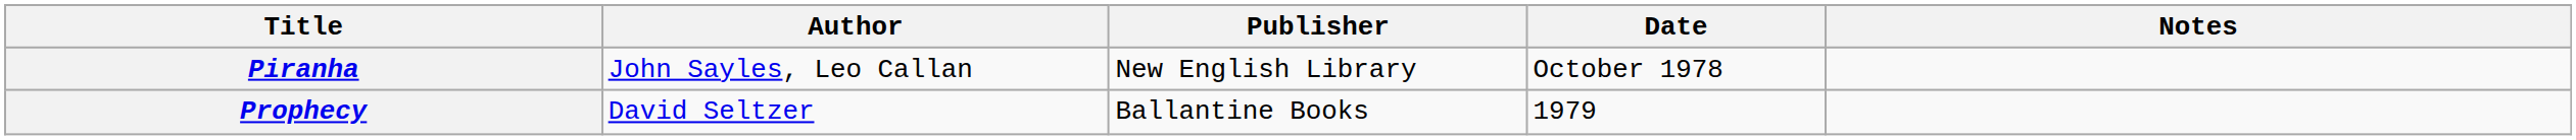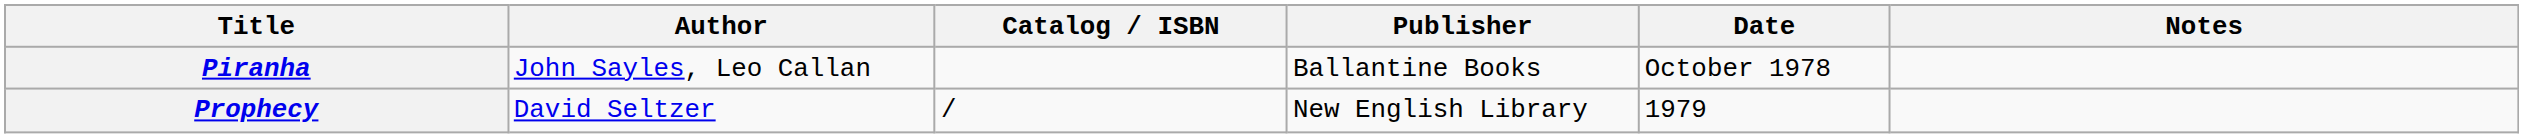+ column: Catalog / ISBN | /
Piranha | Publisher: New English Library -> Ballantine Books
Prophecy | Publisher: Ballantine Books -> New English Library
